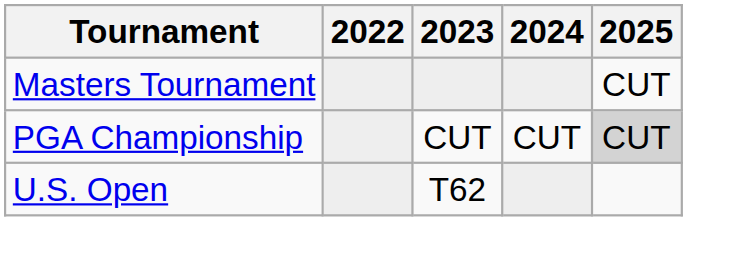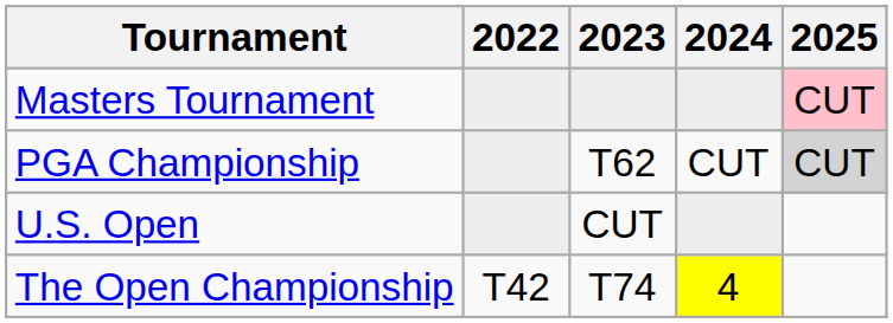Masters Tournament | 2025: no background -> pink background
PGA Championship | 2023: CUT -> T62
U.S. Open | 2023: T62 -> CUT
+ row: The Open Championship | T42 | T74 | 4
